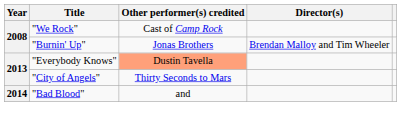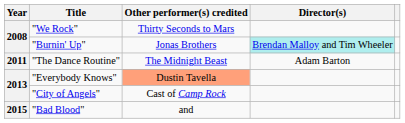"We Rock" | Other performer(s) credited: Cast of Camp Rock -> Thirty Seconds to Mars
"Burnin' Up" | Director(s): no background -> paleturquoise background
+ row: 2011 | "The Dance Routine" | The Midnight Beast | Adam Barton
"City of Angels" | Other performer(s) credited: Thirty Seconds to Mars -> Cast of Camp Rock
"Bad Blood" | Year: 2014 -> 2015
